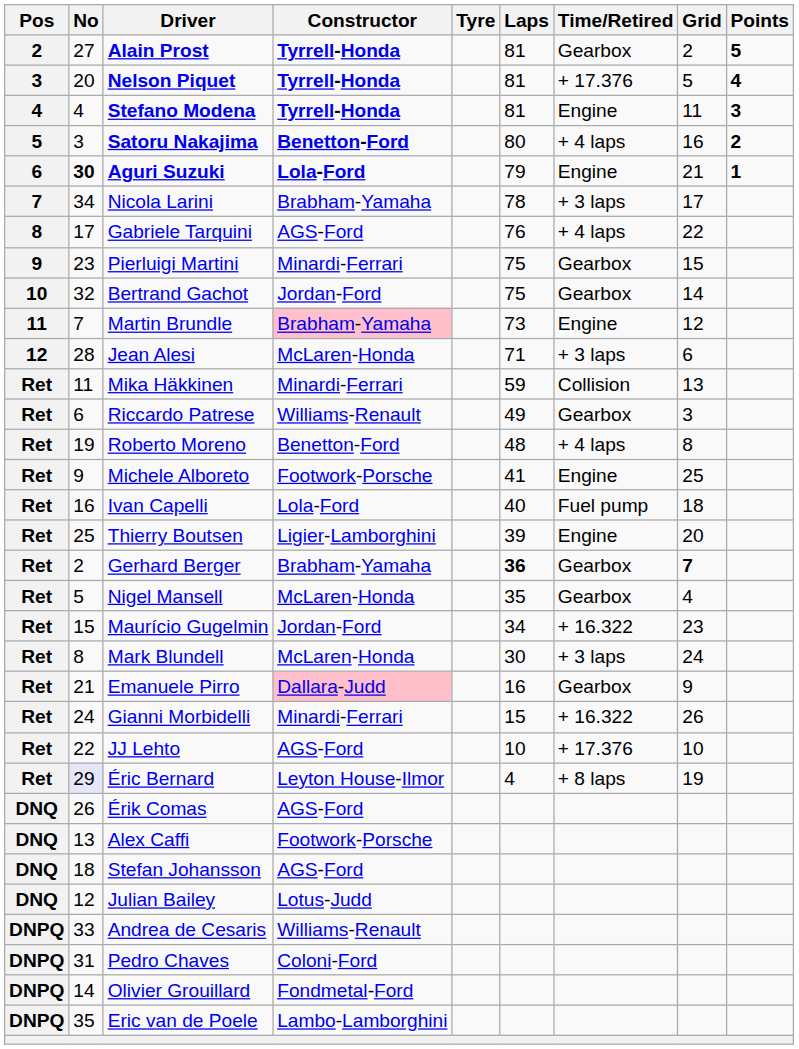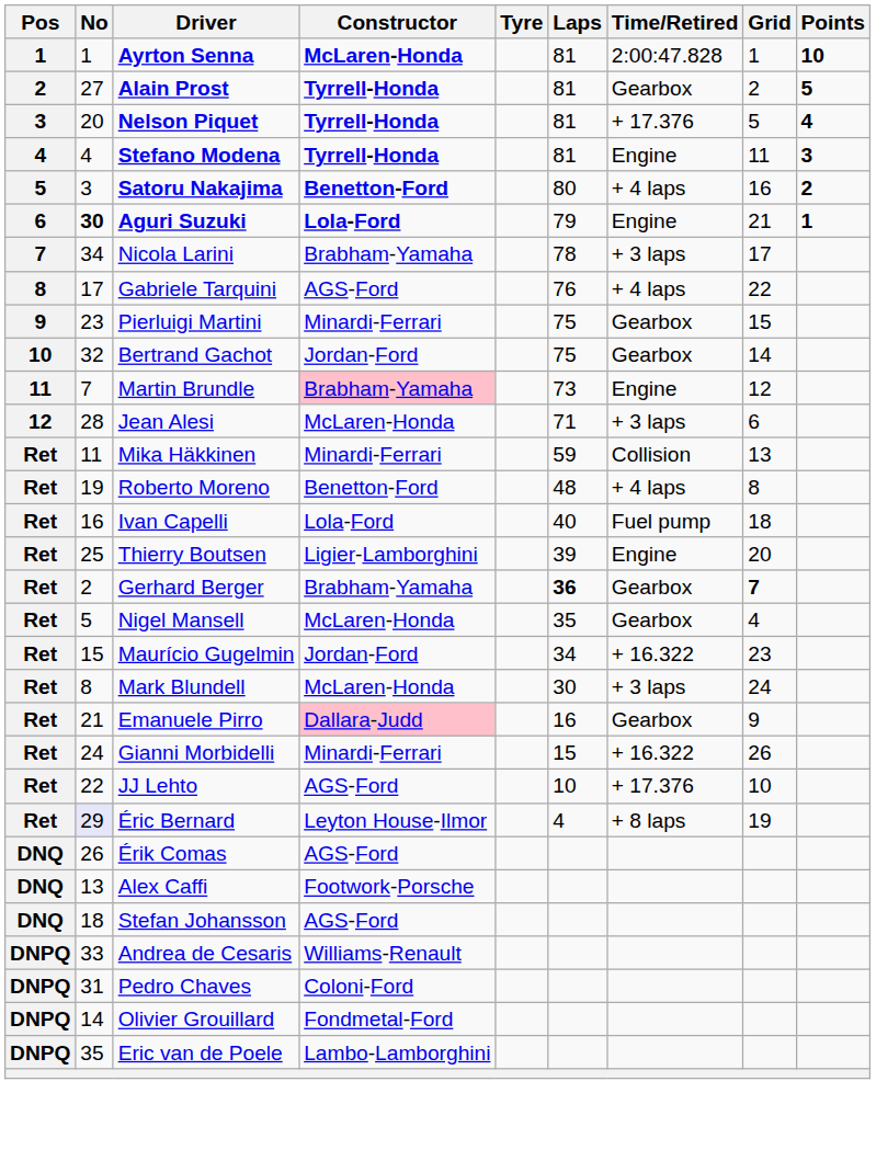+ row: 1 | 1 | Ayrton Senna | McLaren-Honda | 81 | 2:00:47.828 | 1 | 10
- row: Ret | 6 | Riccardo Patrese | Williams-Renault | 49 | Gearbox | 3
- row: Ret | 9 | Michele Alboreto | Footwork-Porsche | 41 | Engine | 25
- row: DNQ | 12 | Julian Bailey | Lotus-Judd
